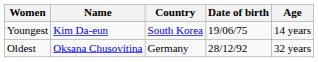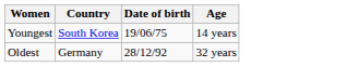- column: Name | Kim Da-eun | Oksana Chusovitina
